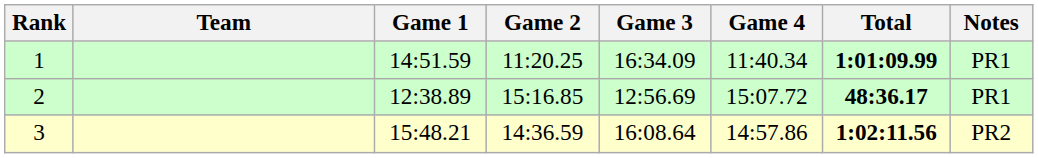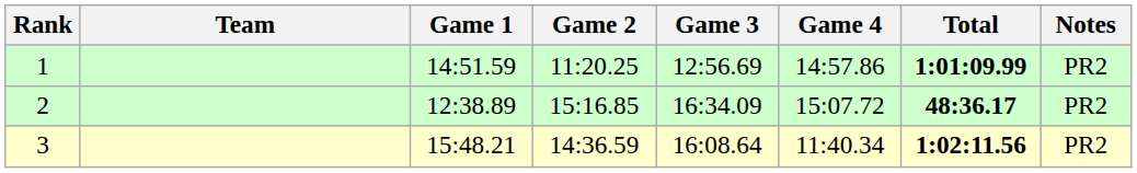1 | Game 3: 16:34.09 -> 12:56.69
1 | Game 4: 11:40.34 -> 14:57.86
1 | Notes: PR1 -> PR2
2 | Game 3: 12:56.69 -> 16:34.09
2 | Notes: PR1 -> PR2
3 | Game 4: 14:57.86 -> 11:40.34
